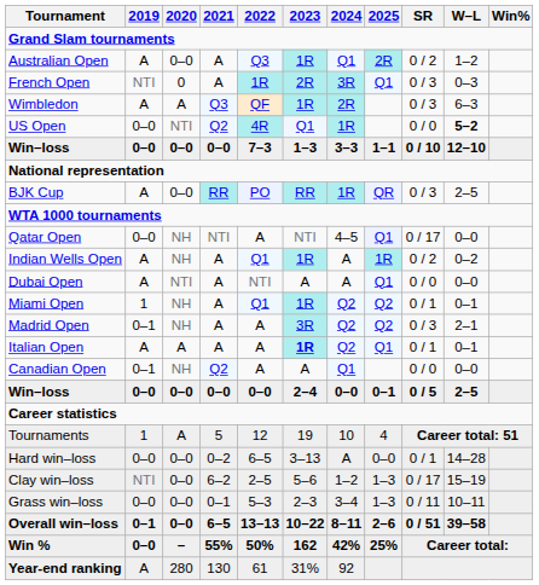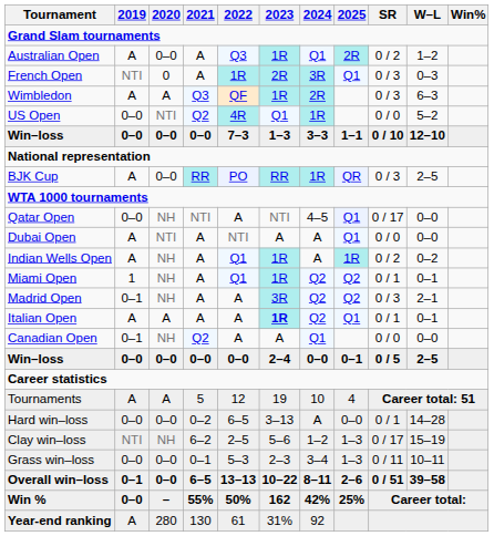US Open | W–L: bold -> normal
rows swapped: Dubai Open <-> Indian Wells Open
Tournaments | 2019: 1 -> A
Clay win–loss | 2020: 0–0 -> NH
